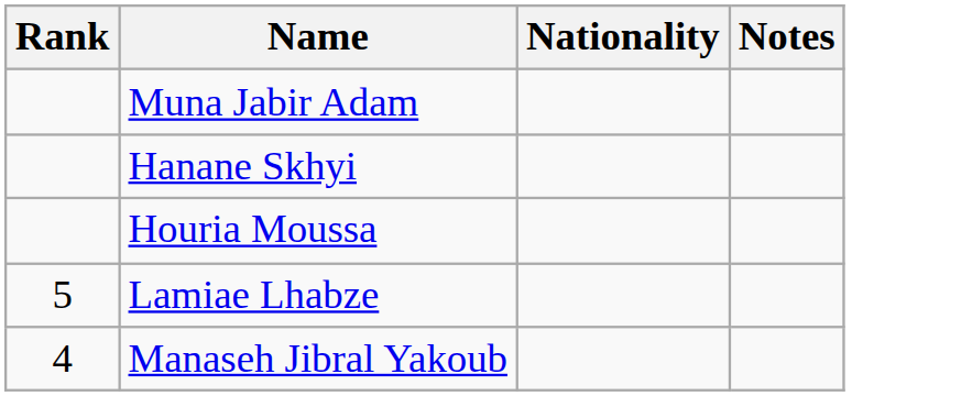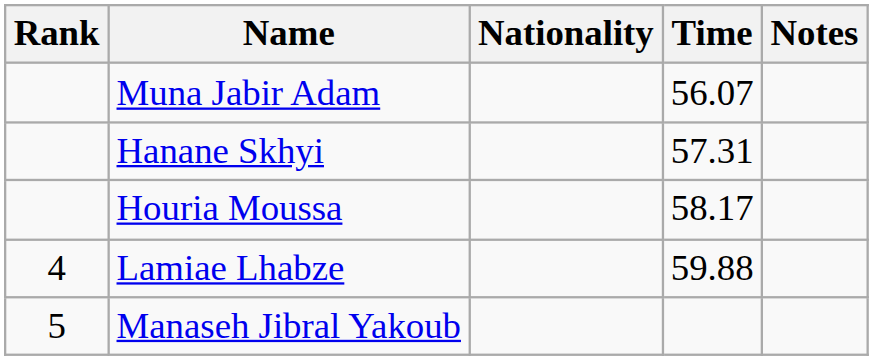+ column: Time | 56.07 | 57.31 | 58.17 | 59.88
Lamiae Lhabze | Rank: 5 -> 4
Manaseh Jibral Yakoub | Rank: 4 -> 5
